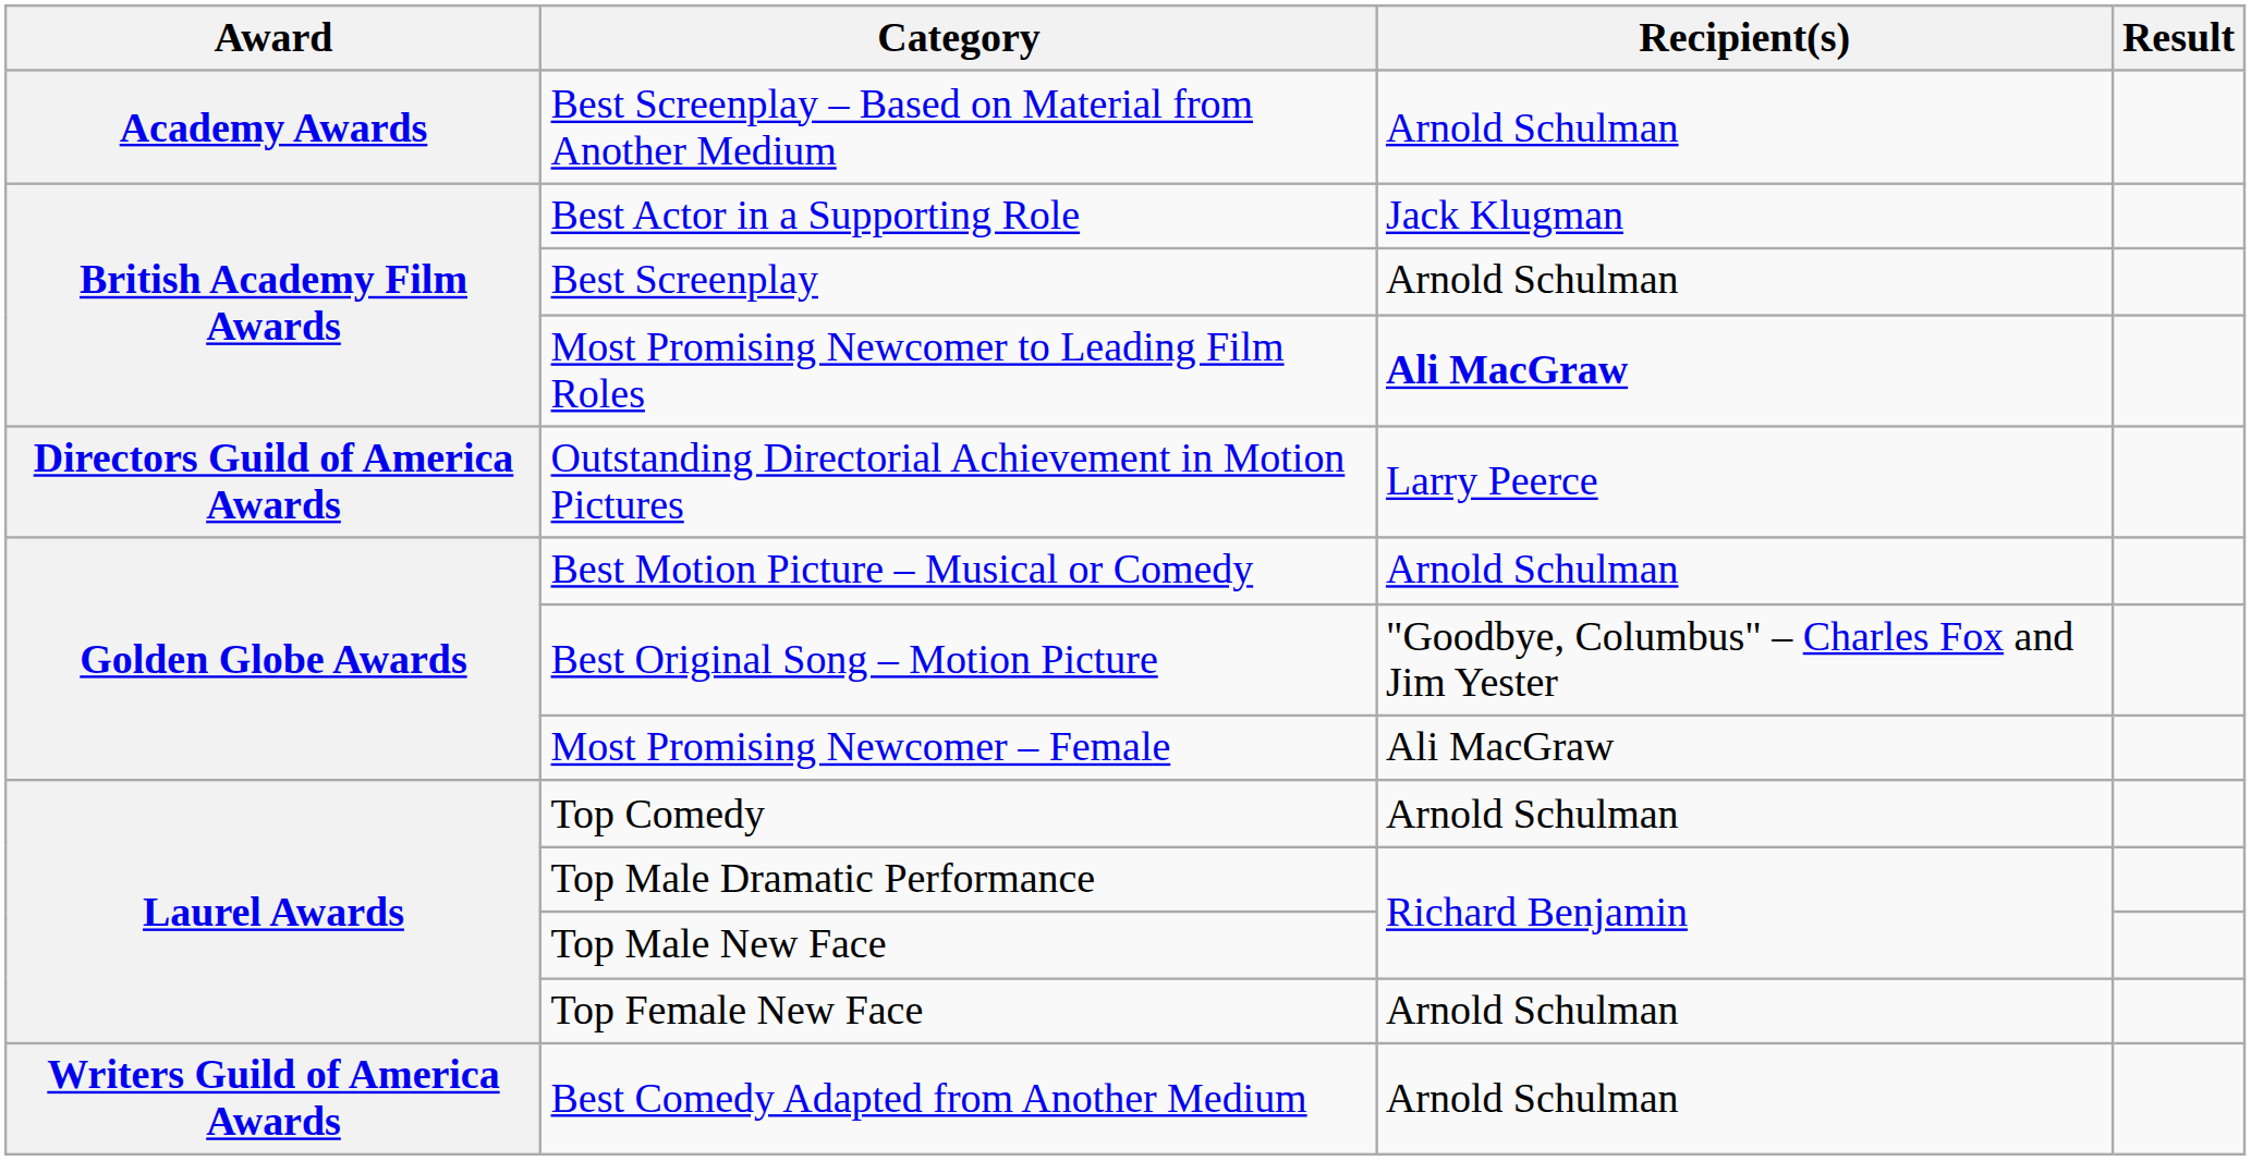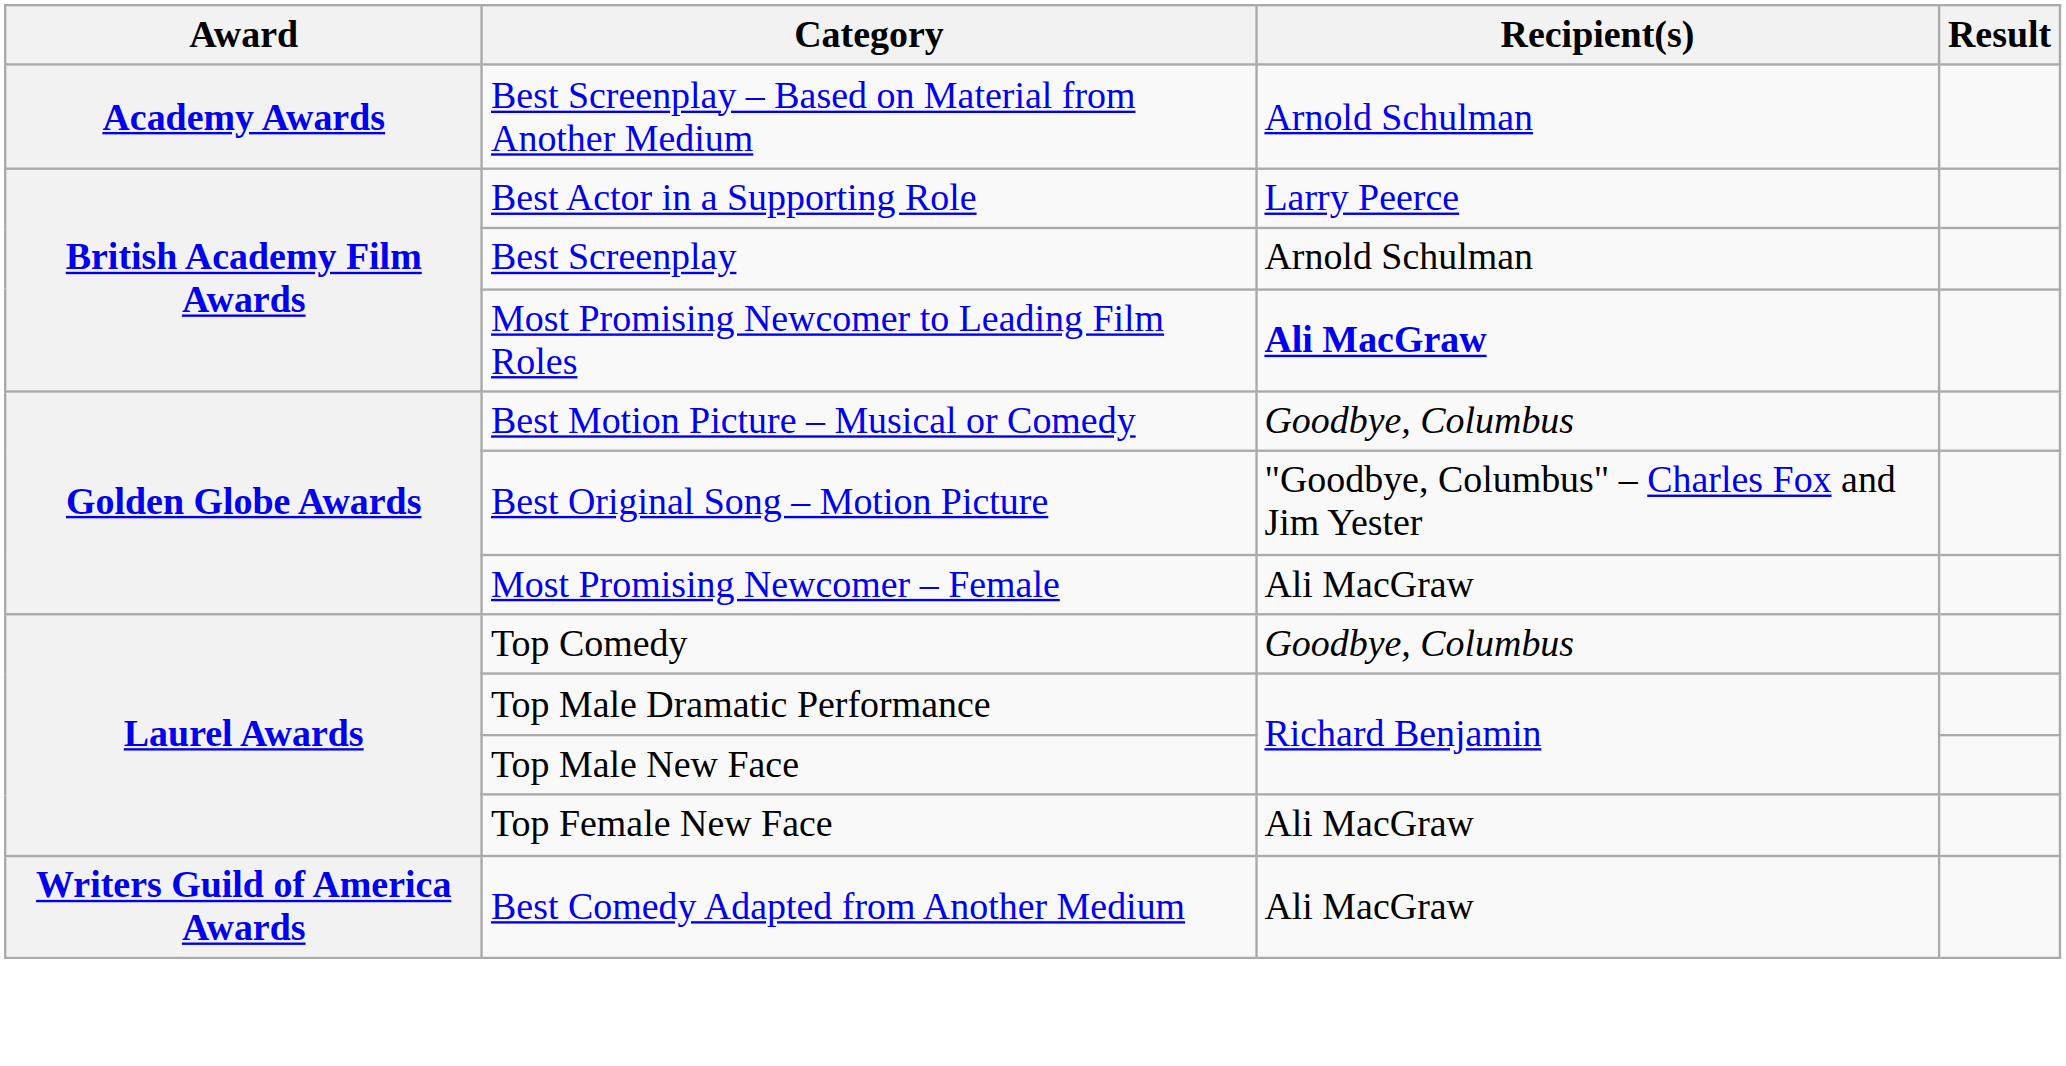Best Actor in a Supporting Role | Recipient(s): Jack Klugman -> Larry Peerce
- row: Directors Guild of America Awards | Outstanding Directorial Achievement in Motion Pictures | Larry Peerce
Best Motion Picture – Musical or Comedy | Recipient(s): Arnold Schulman -> Goodbye, Columbus
Top Comedy | Recipient(s): Arnold Schulman -> Goodbye, Columbus
Top Female New Face | Recipient(s): Arnold Schulman -> Ali MacGraw
Best Comedy Adapted from Another Medium | Recipient(s): Arnold Schulman -> Ali MacGraw
